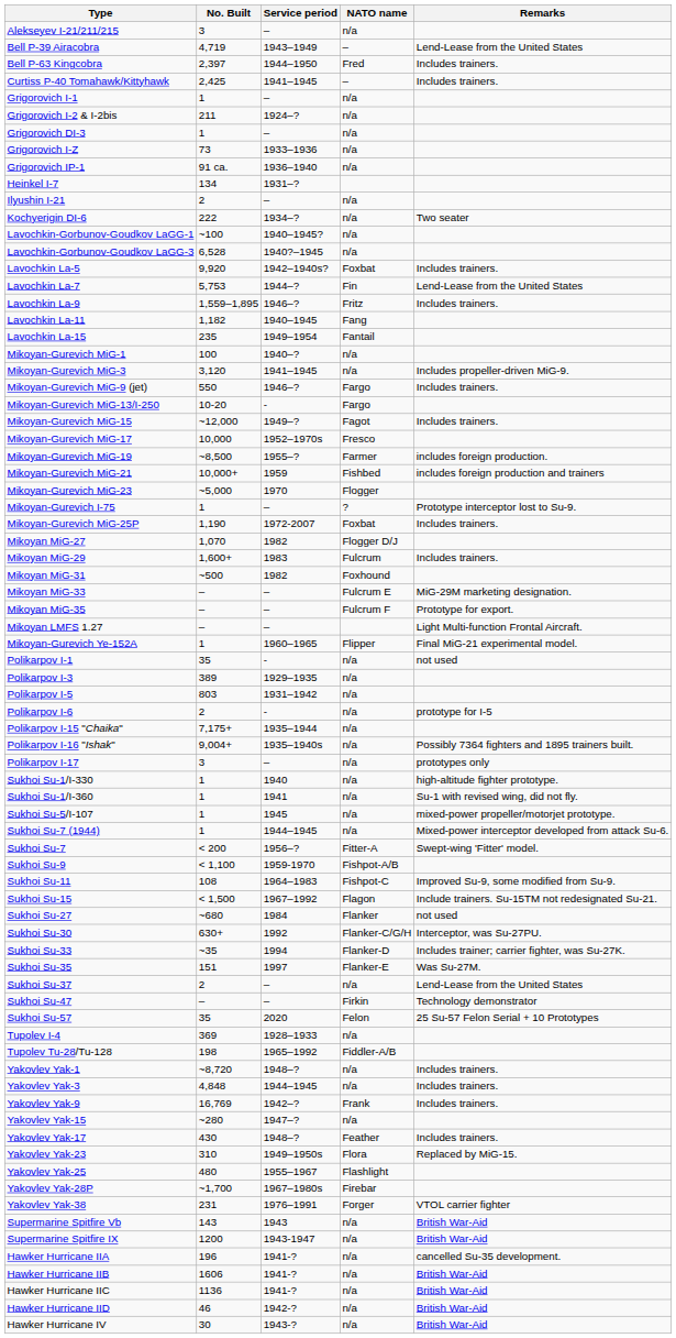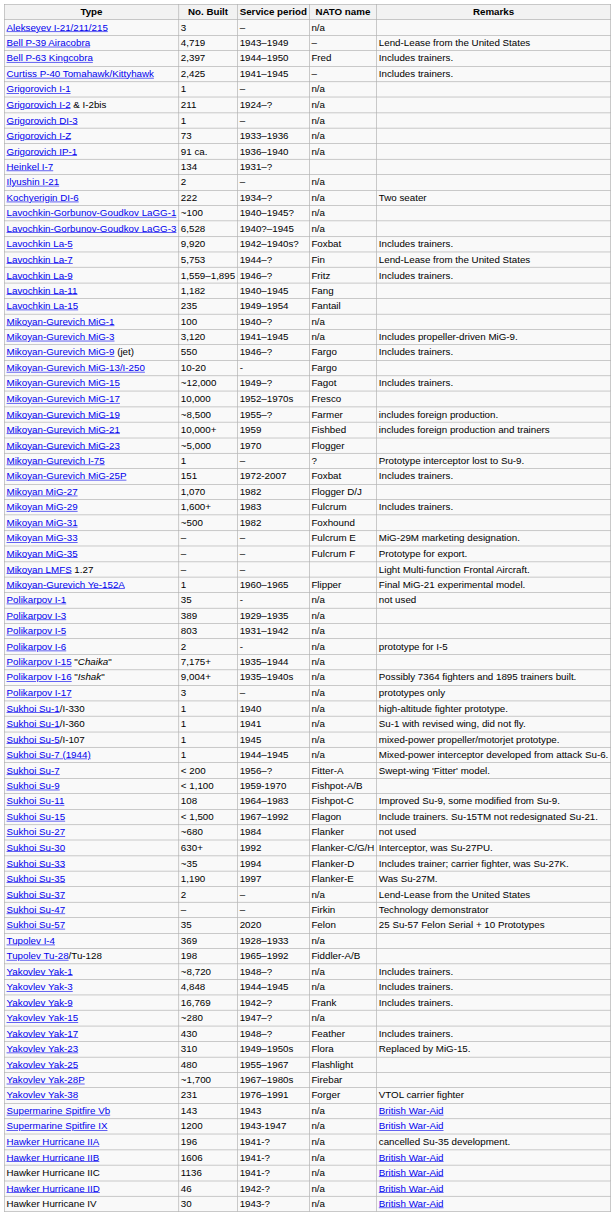Mikoyan-Gurevich MiG-25P | No. Built: 1,190 -> 151
Sukhoi Su-35 | No. Built: 151 -> 1,190
